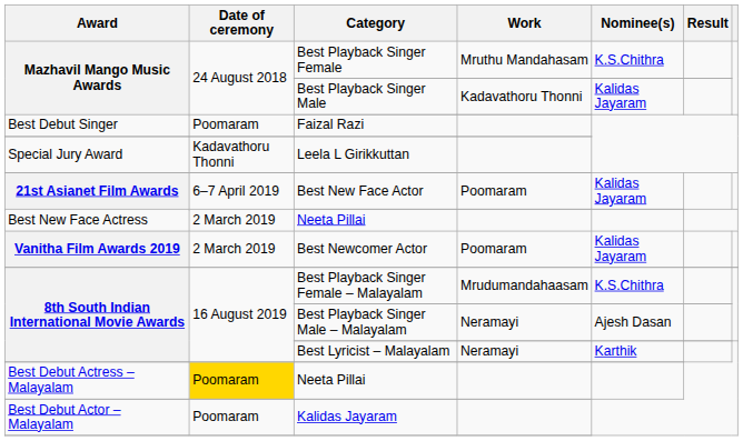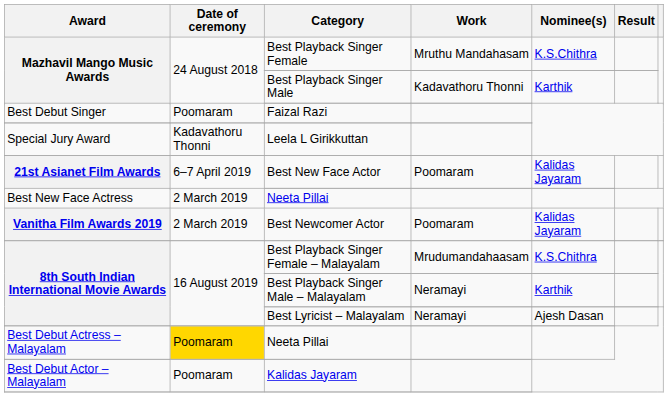Best Playback Singer Male | Nominee(s): Kalidas Jayaram -> Karthik
Best Playback Singer Male – Malayalam | Nominee(s): Ajesh Dasan -> Karthik
Best Lyricist – Malayalam | Nominee(s): Karthik -> Ajesh Dasan
